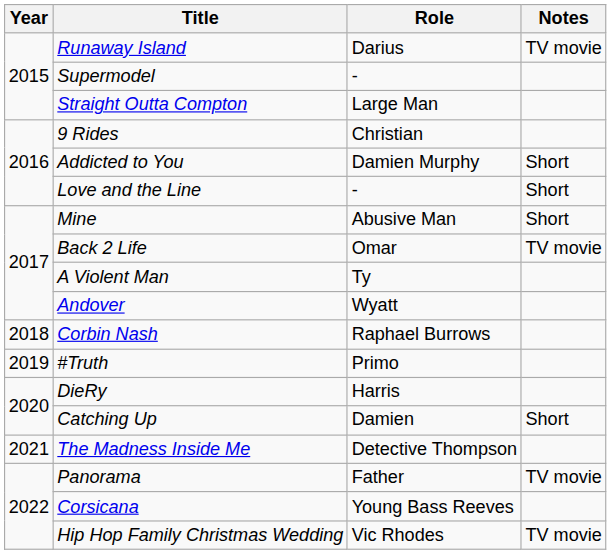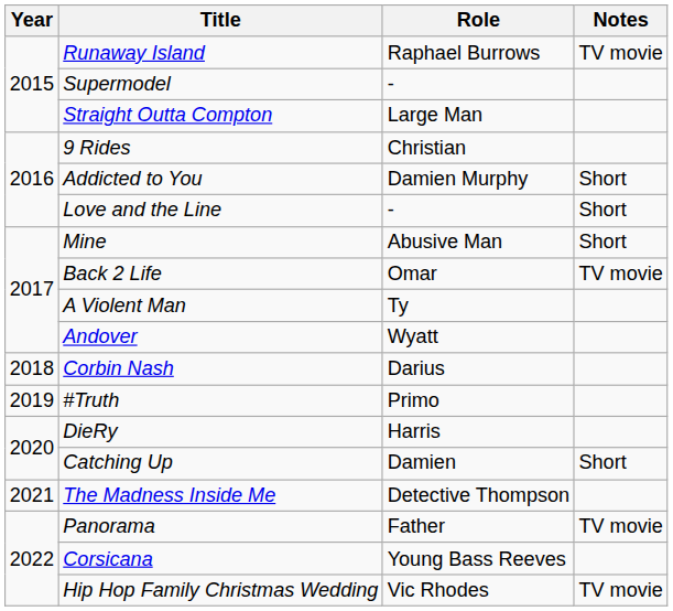Runaway Island | Role: Darius -> Raphael Burrows
Corbin Nash | Role: Raphael Burrows -> Darius
